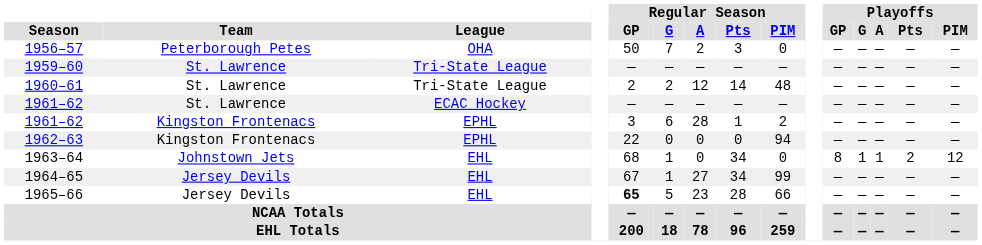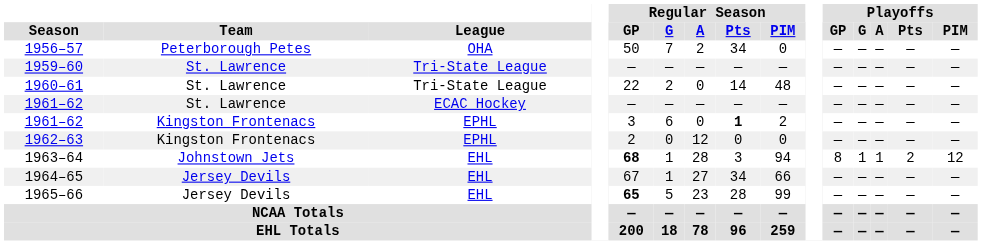1956–57 | Regular Season / Pts: 3 -> 34
1960–61 | Regular Season / GP: 2 -> 22
1960–61 | Regular Season / A: 12 -> 0
1961–62 / Kingston Frontenacs | Regular Season / A: 28 -> 0
1961–62 / Kingston Frontenacs | Regular Season / Pts: normal -> bold
1962–63 | Regular Season / GP: 22 -> 2
1962–63 | Regular Season / A: 0 -> 12
1962–63 | Regular Season / PIM: 94 -> 0
1963–64 | Regular Season / GP: normal -> bold
1963–64 | Regular Season / A: 0 -> 28
1963–64 | Regular Season / Pts: 34 -> 3
1963–64 | Regular Season / PIM: 0 -> 94
1964–65 | Regular Season / PIM: 99 -> 66
1965–66 | Regular Season / PIM: 66 -> 99
